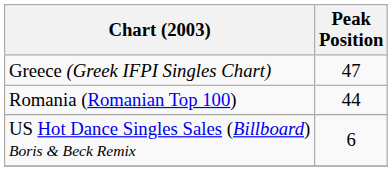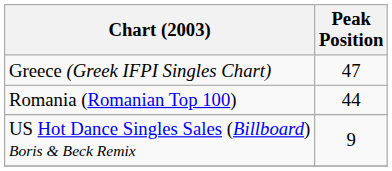US Hot Dance Singles Sales (Billboard) Boris & Beck Remix | Peak Position: 6 -> 9
